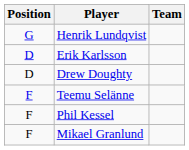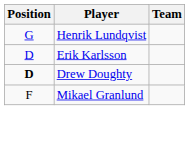Drew Doughty | Position: normal -> bold
- row: F | Teemu Selänne
- row: F | Phil Kessel
